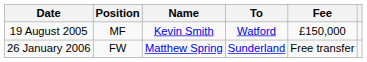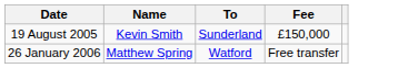- column: Position | MF | FW
19 August 2005 | To: Watford -> Sunderland
26 January 2006 | To: Sunderland -> Watford
